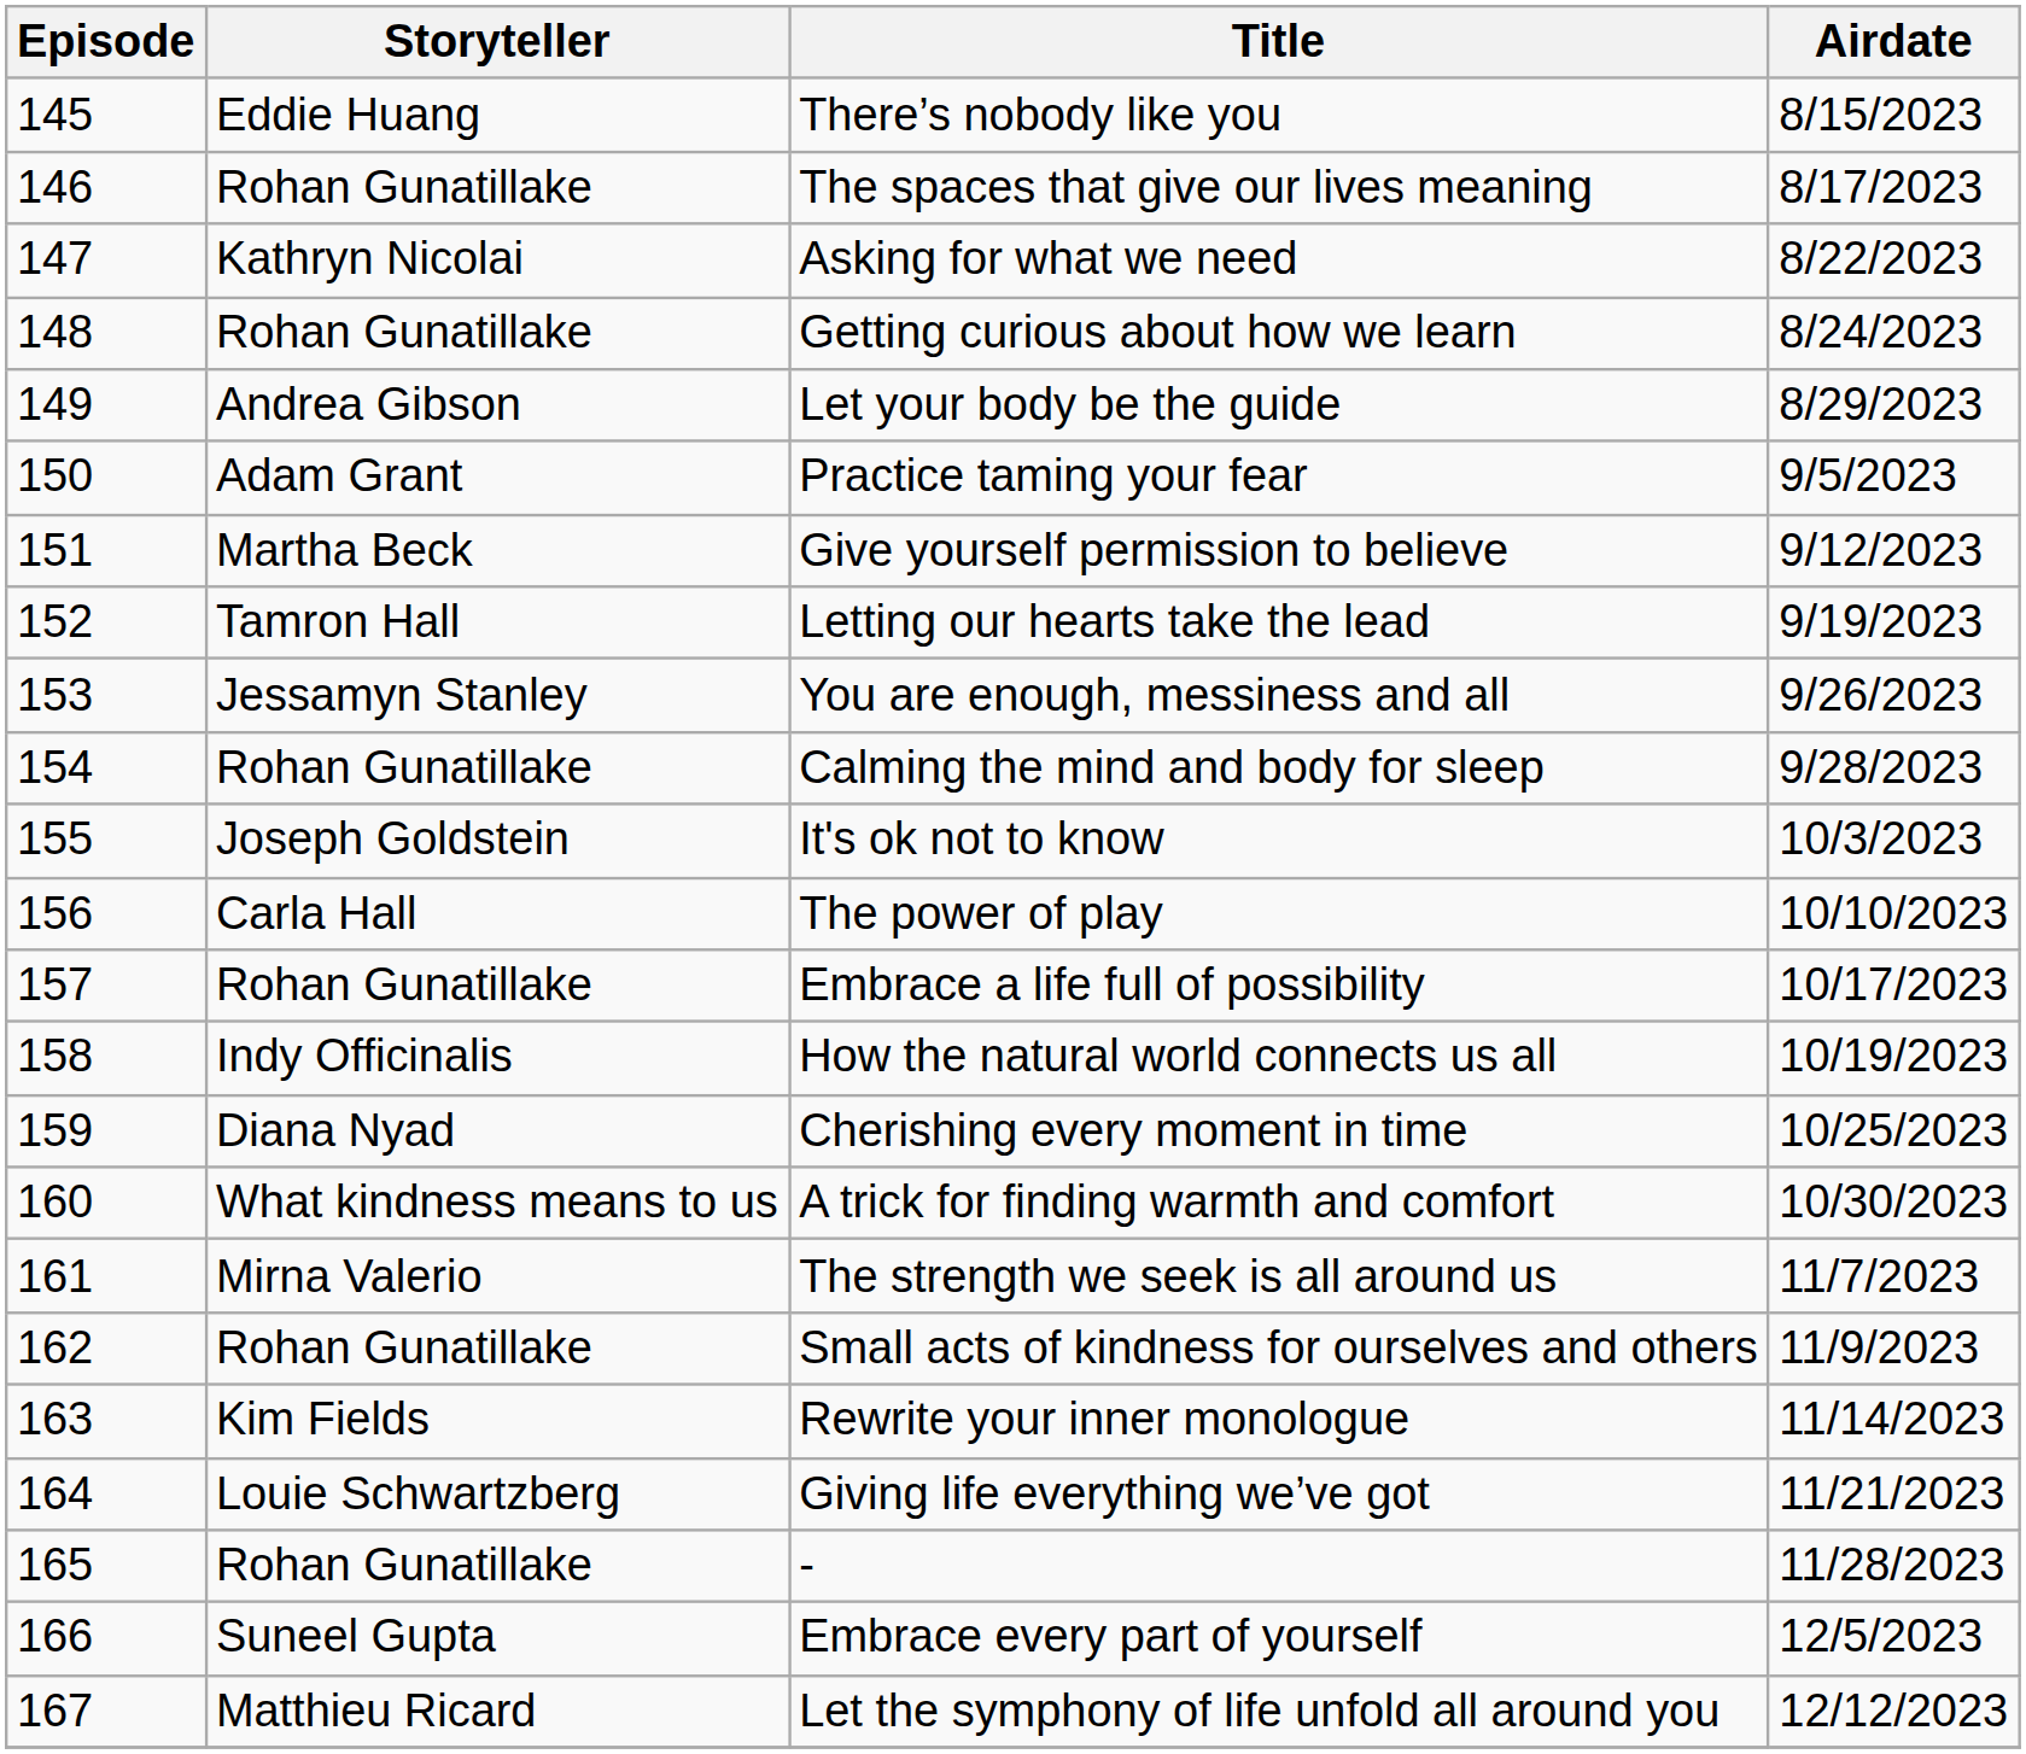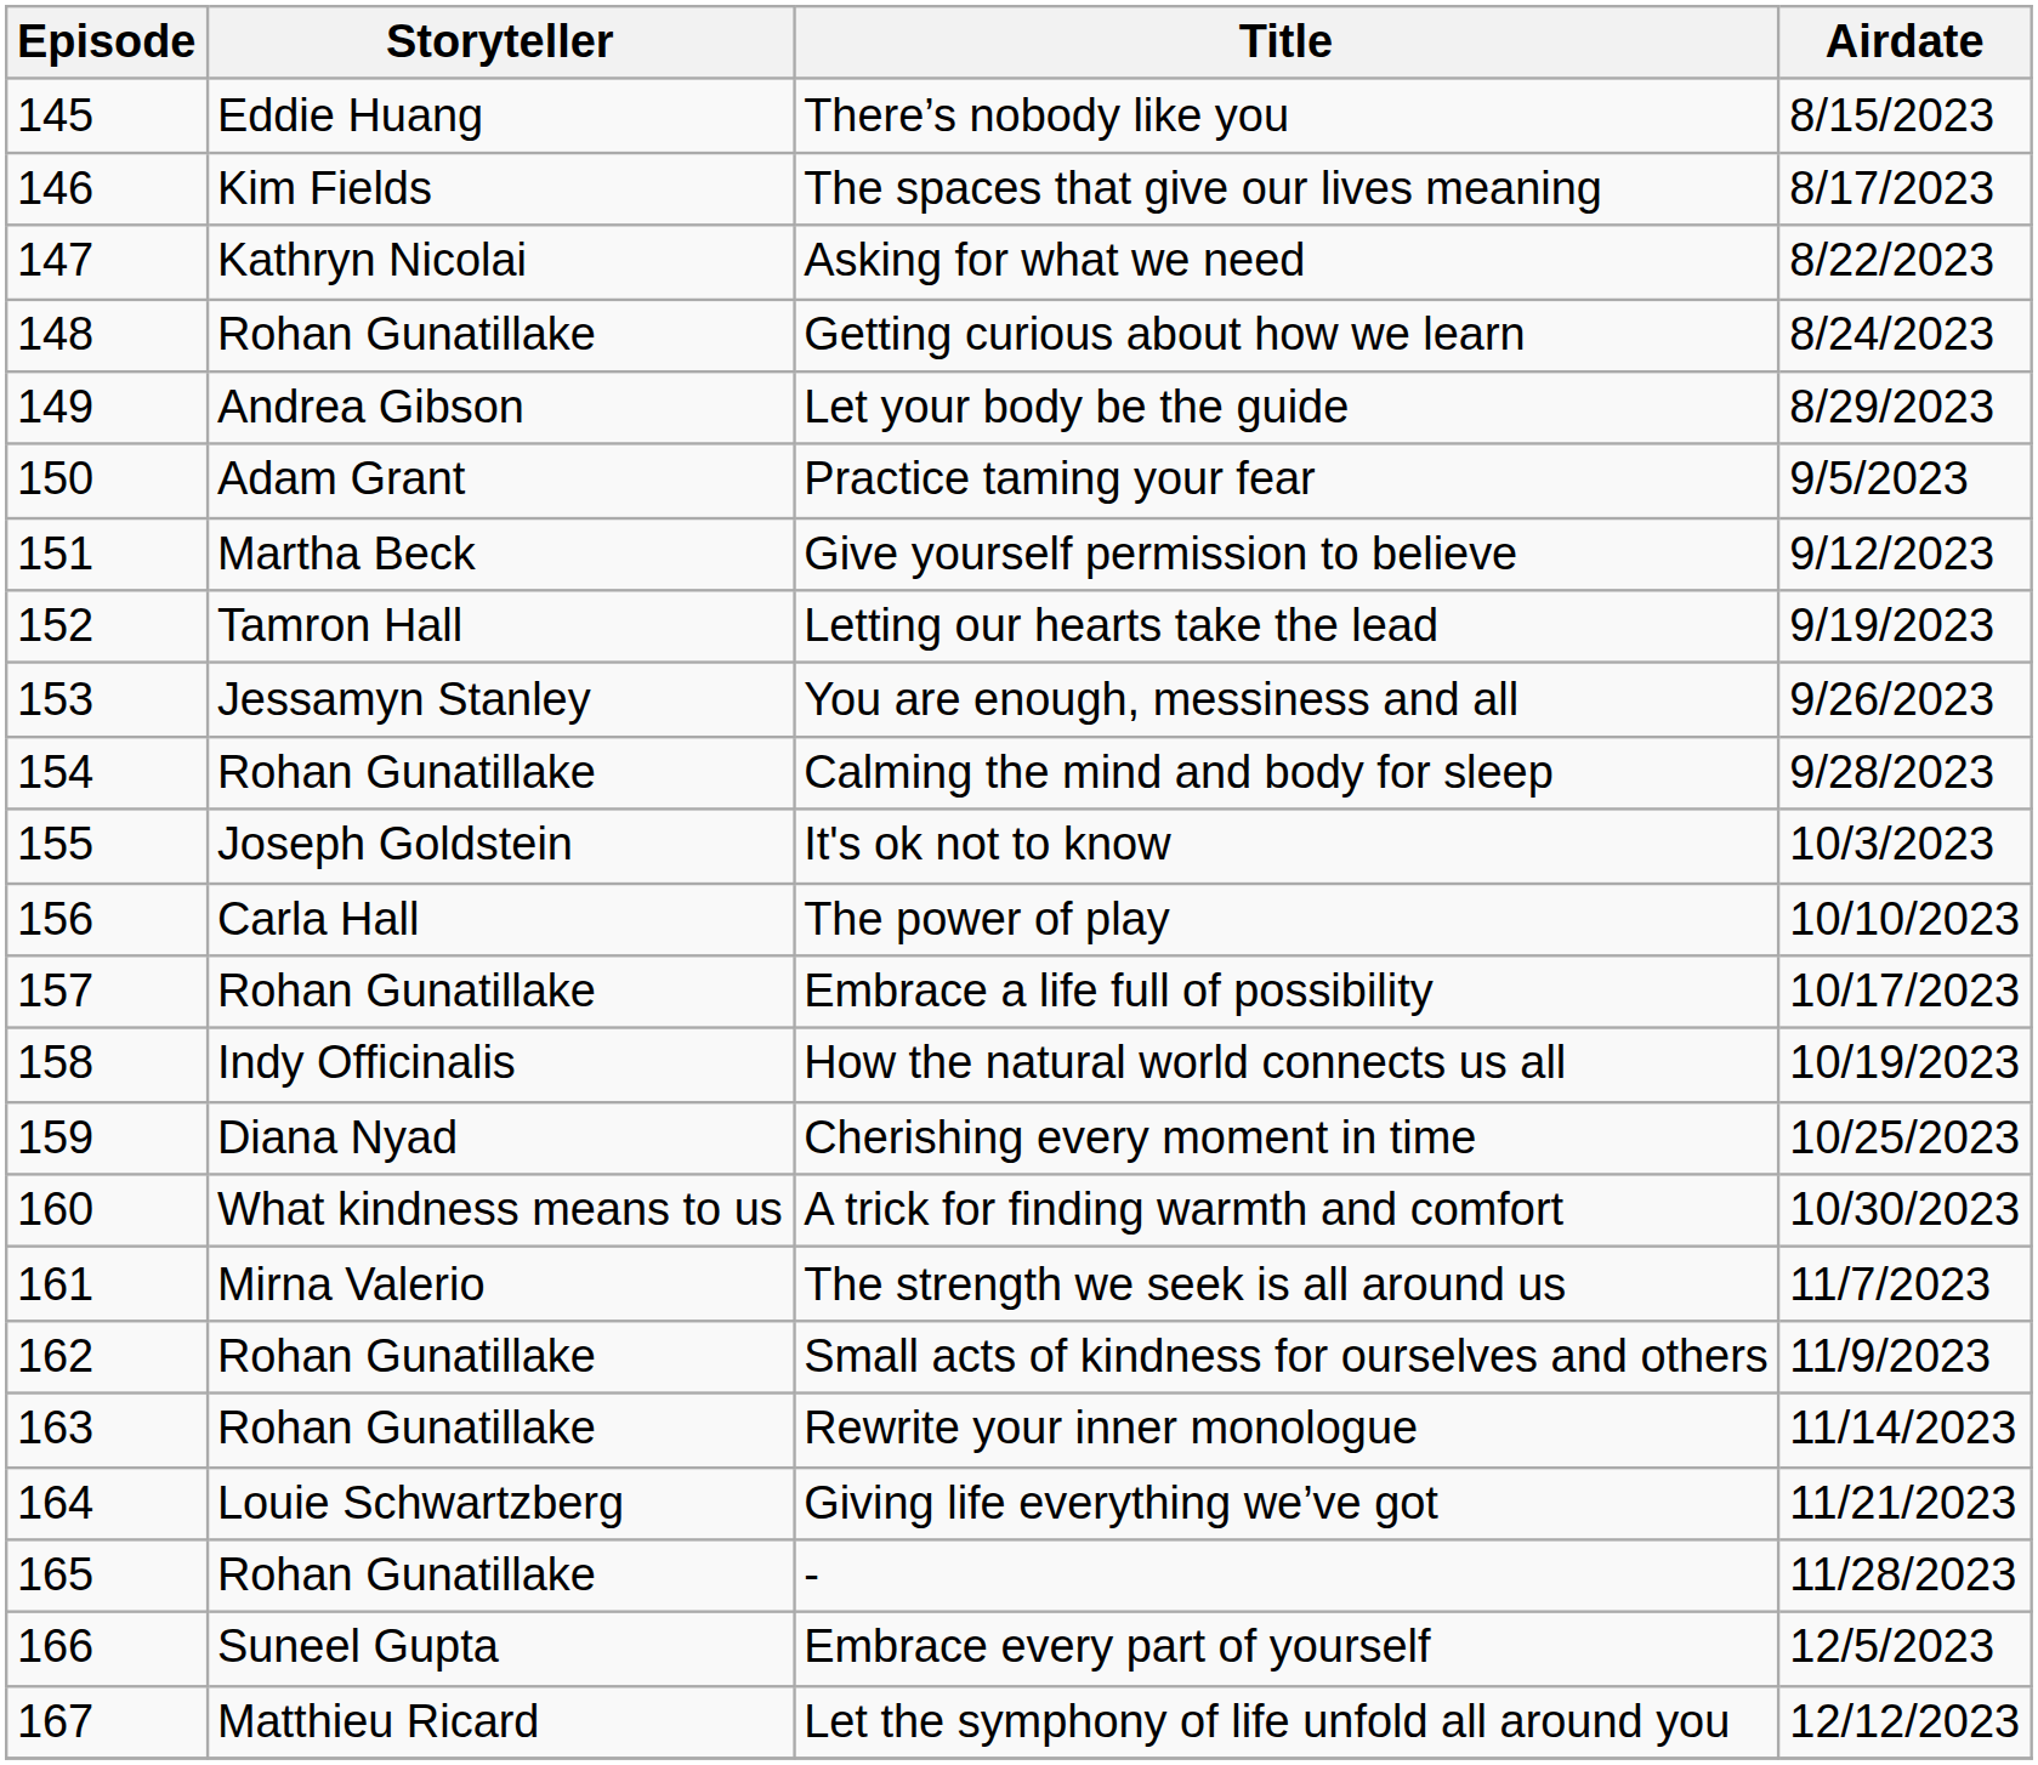The spaces that give our lives meaning | Storyteller: Rohan Gunatillake -> Kim Fields
Rewrite your inner monologue | Storyteller: Kim Fields -> Rohan Gunatillake
